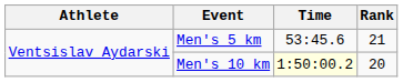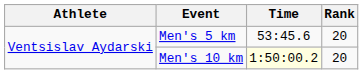Men's 5 km | Rank: 21 -> 20
